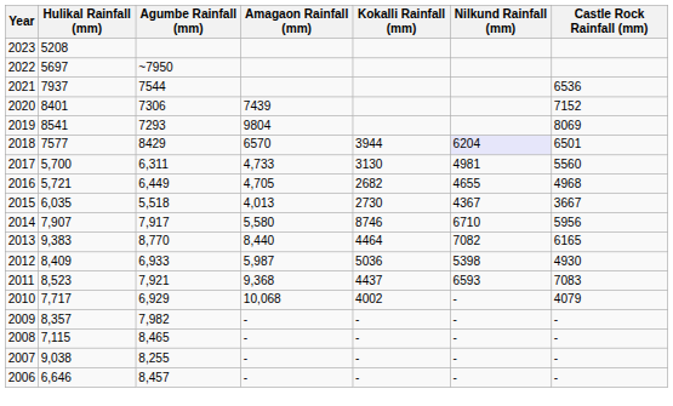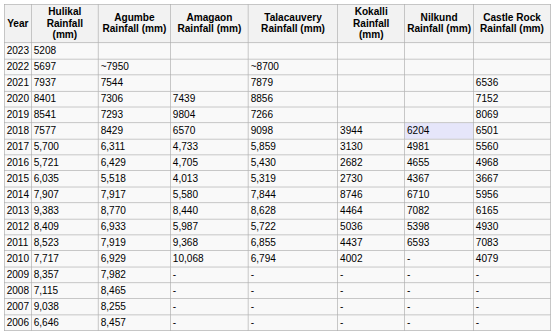+ column: Talacauvery Rainfall (mm) | ~8700 | 7879 | 8856 | 7266 | 9098 | 5,859 | 5,430 | 5,319 | 7,844 | 8,628 | 5,722 | 6,855 | 6,794 | - | - | - | -
2016 | Agumbe Rainfall (mm): 6,449 -> 6,429
2011 | Agumbe Rainfall (mm): 7,921 -> 7,919
